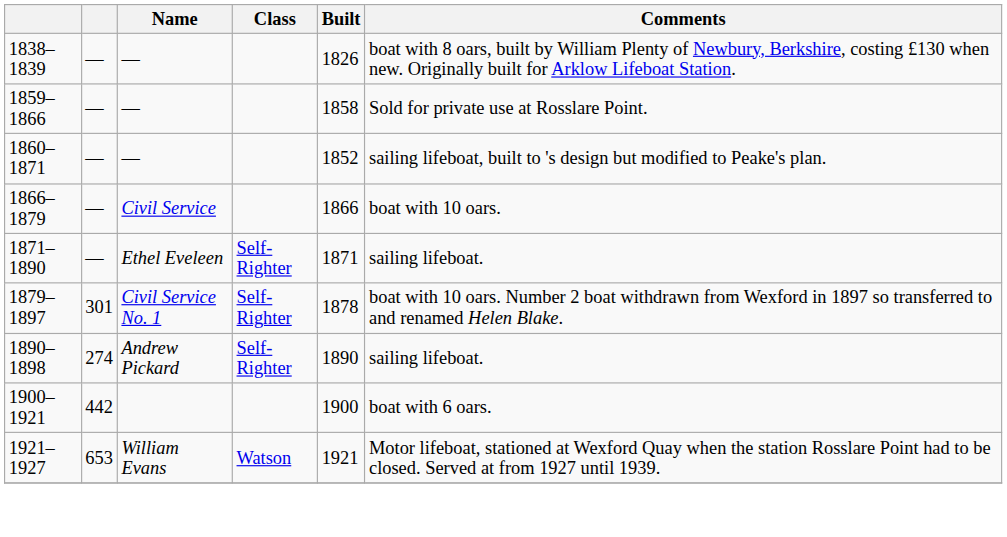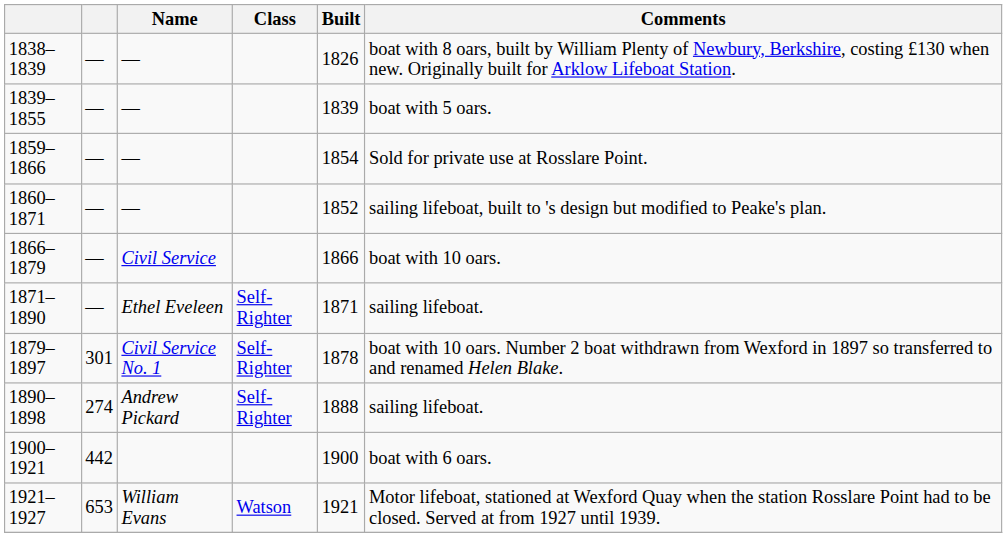+ row: 1839–1855 | — | — | 1839 | boat with 5 oars.
1859–1866 | Built: 1858 -> 1854
1890–1898 | Built: 1890 -> 1888
